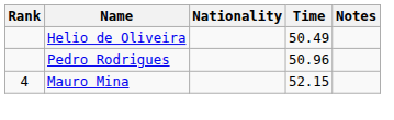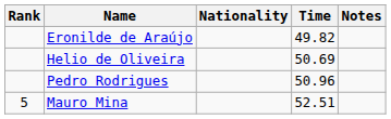+ row: Eronilde de Araújo | 49.82
Helio de Oliveira | Time: 50.49 -> 50.69
Mauro Mina | Rank: 4 -> 5
Mauro Mina | Time: 52.15 -> 52.51
